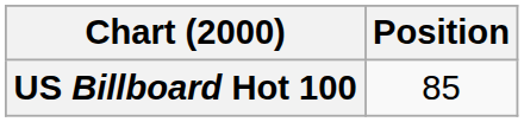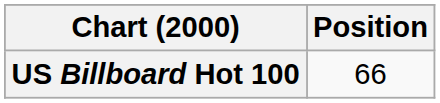US Billboard Hot 100 | Position: 85 -> 66
